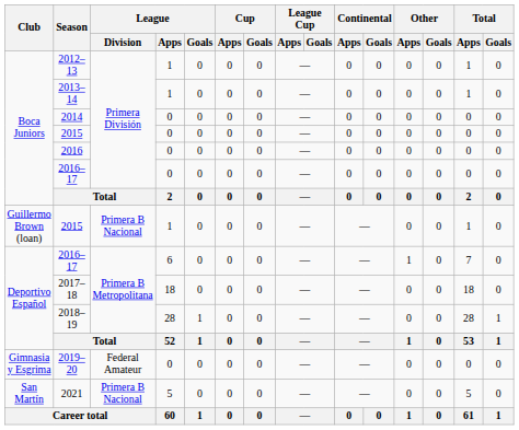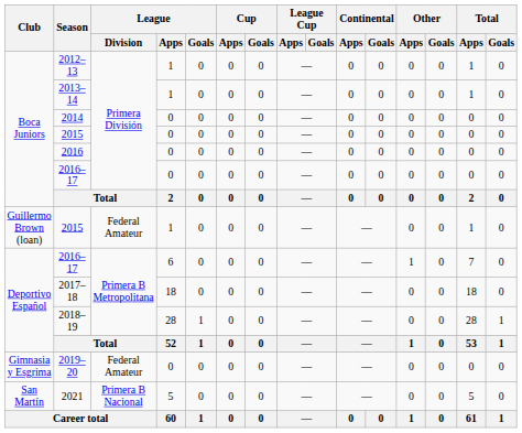2015 / 1 | League / Division: Primera B Nacional -> Federal Amateur
